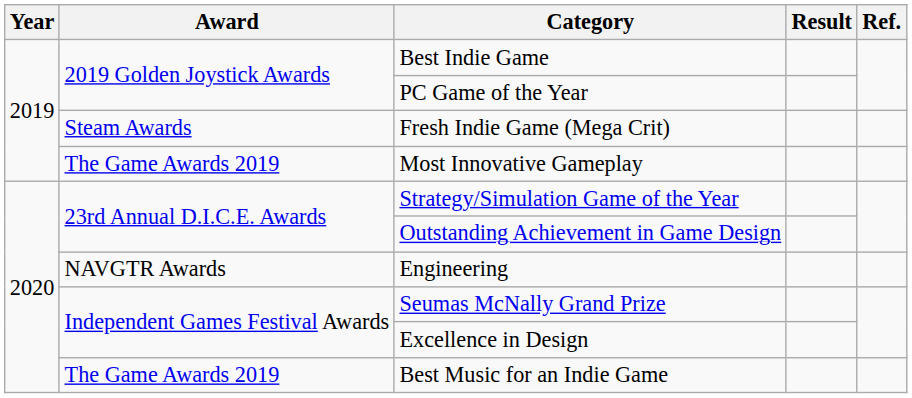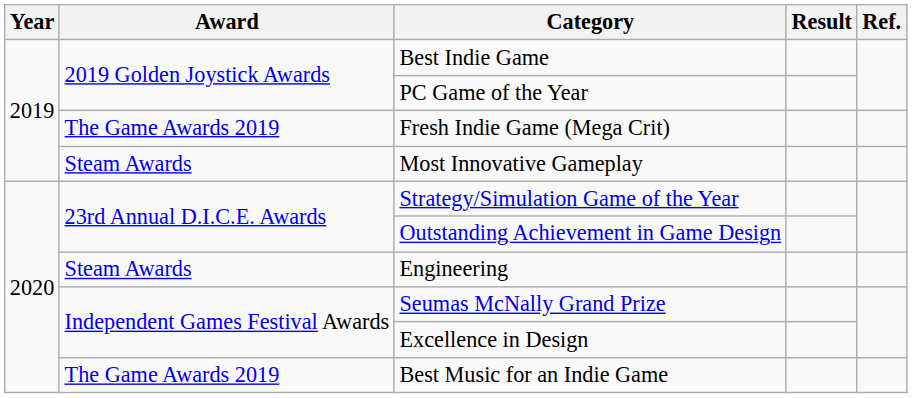Fresh Indie Game (Mega Crit) | Award: Steam Awards -> The Game Awards 2019
Most Innovative Gameplay | Award: The Game Awards 2019 -> Steam Awards
Engineering | Award: NAVGTR Awards -> Steam Awards
